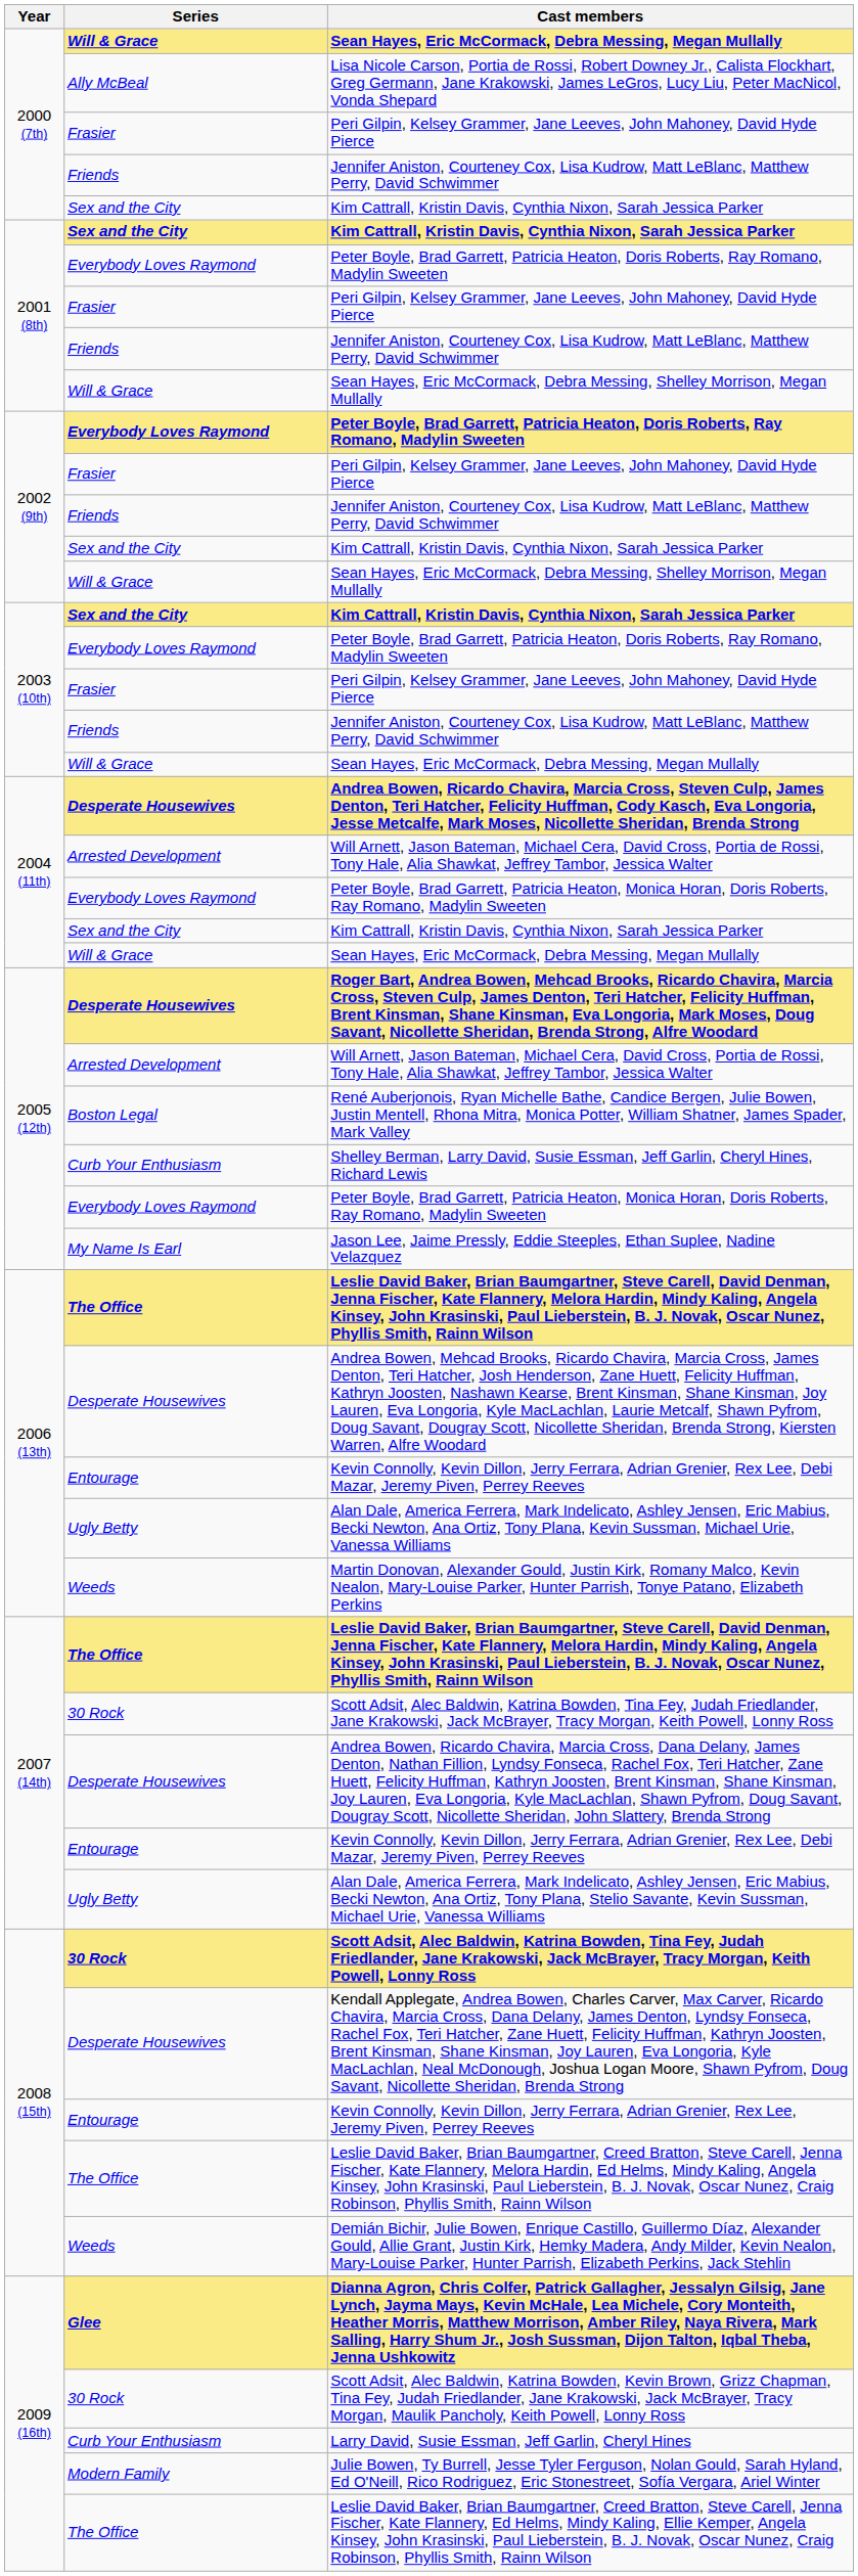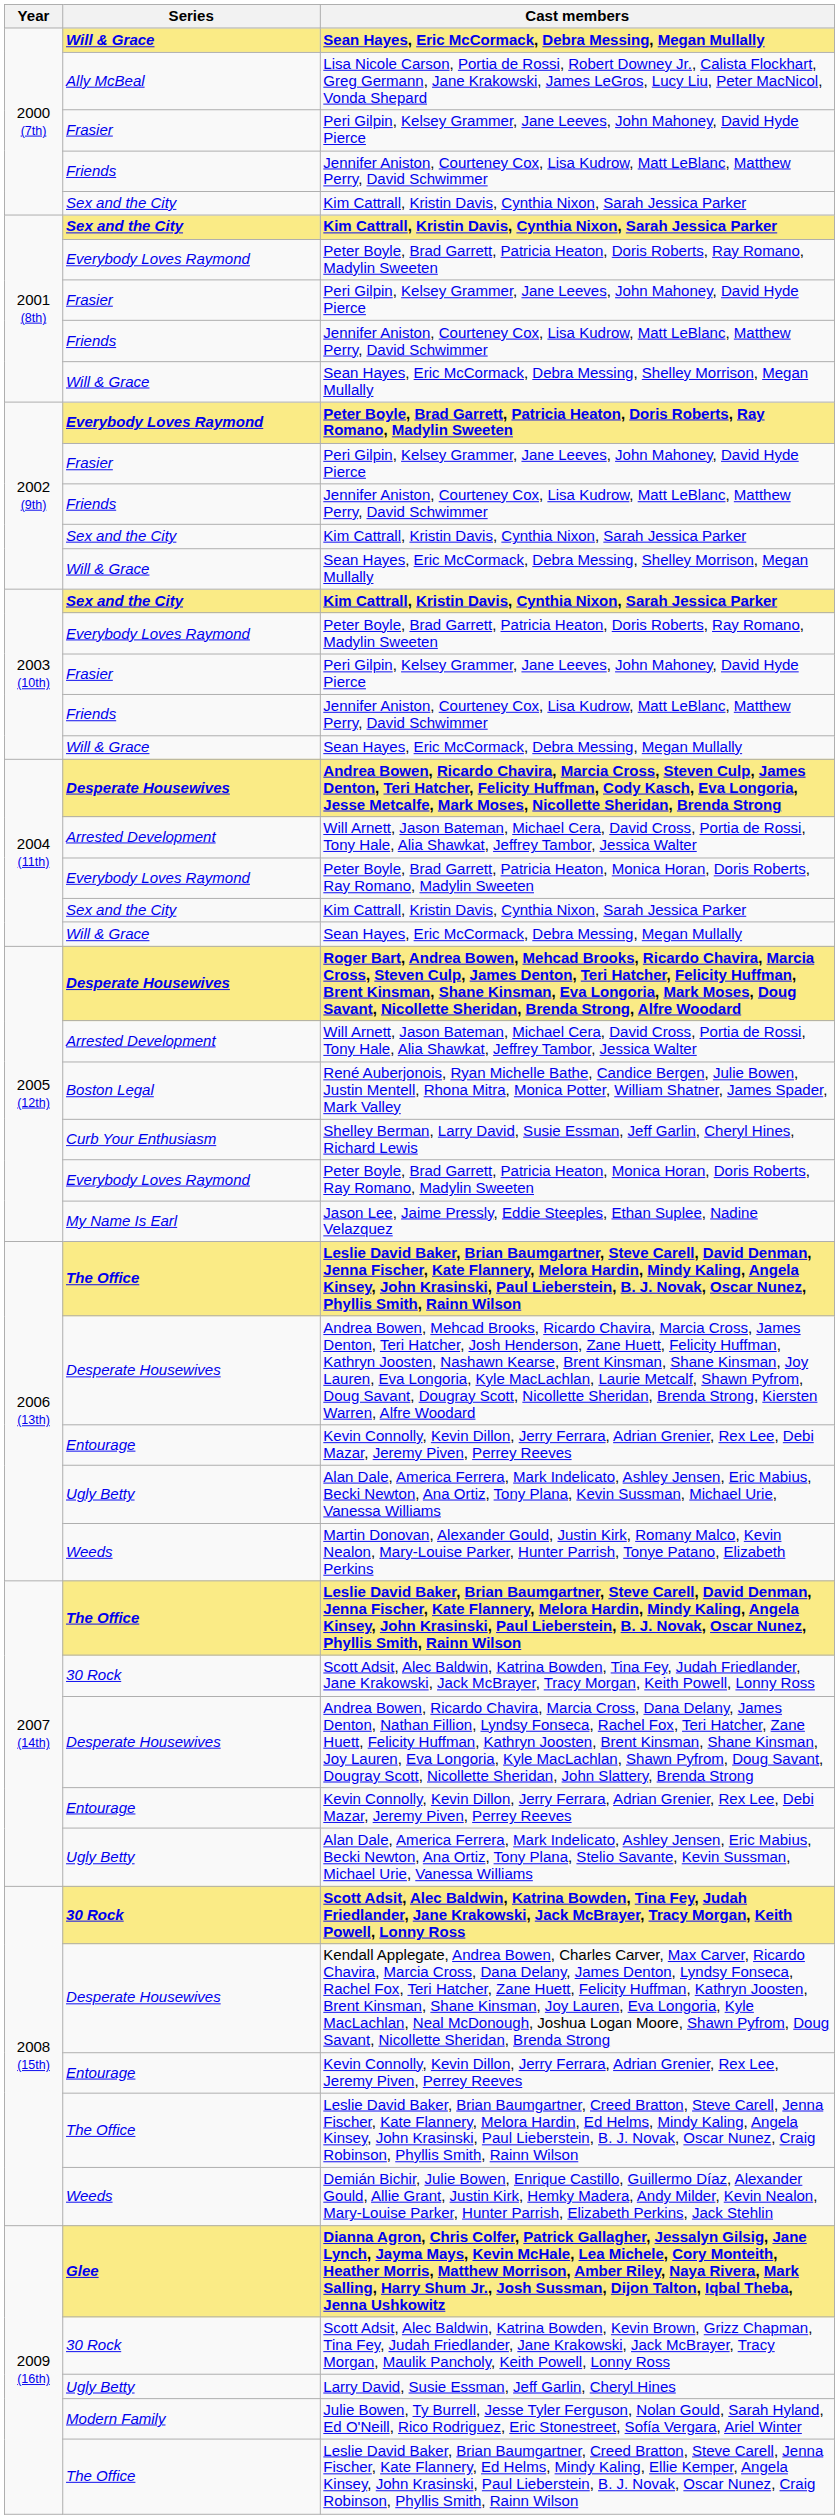Larry David, Susie Essman, Jeff Garlin, Cheryl Hines | Series: Curb Your Enthusiasm -> Ugly Betty
